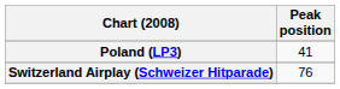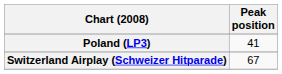Switzerland Airplay (Schweizer Hitparade) | Peak position: 76 -> 67
